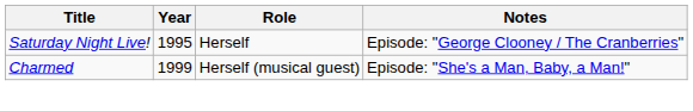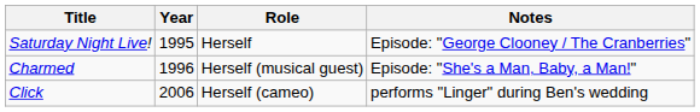Charmed | Year: 1999 -> 1996
+ row: Click | 2006 | Herself (cameo) | performs "Linger" during Ben's wedding
